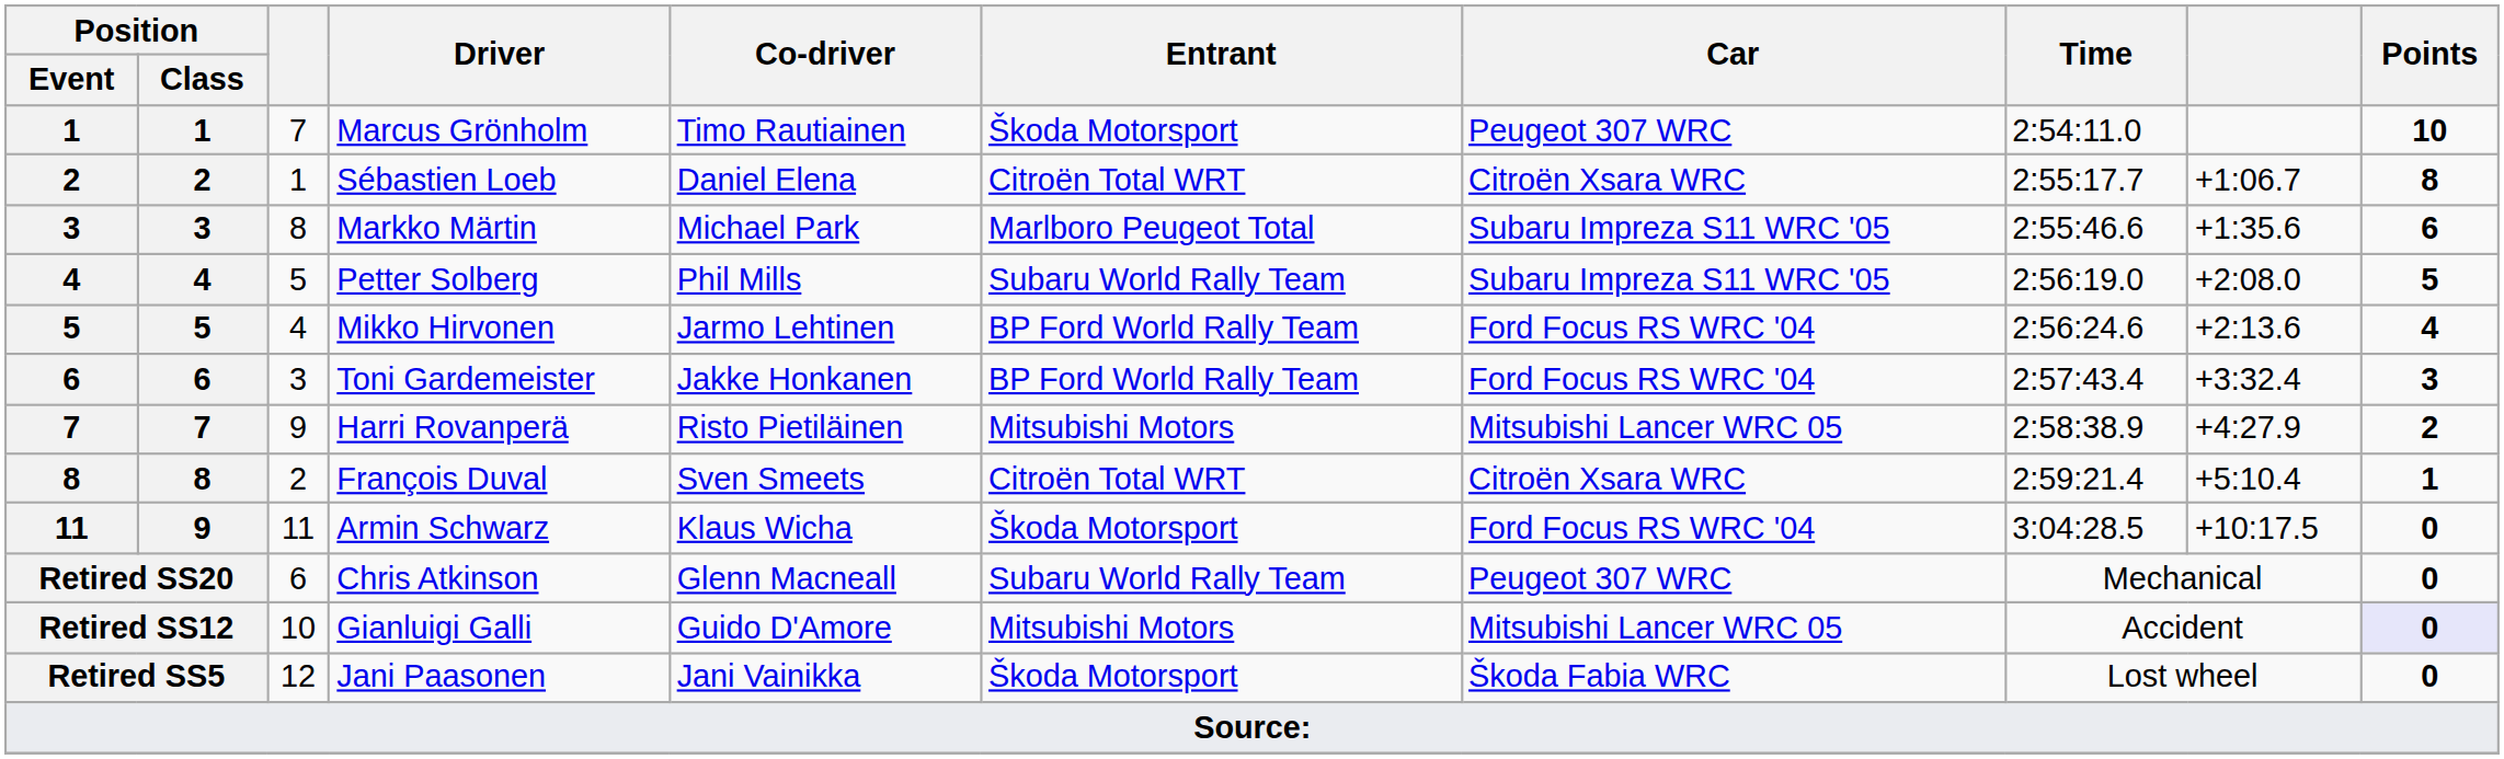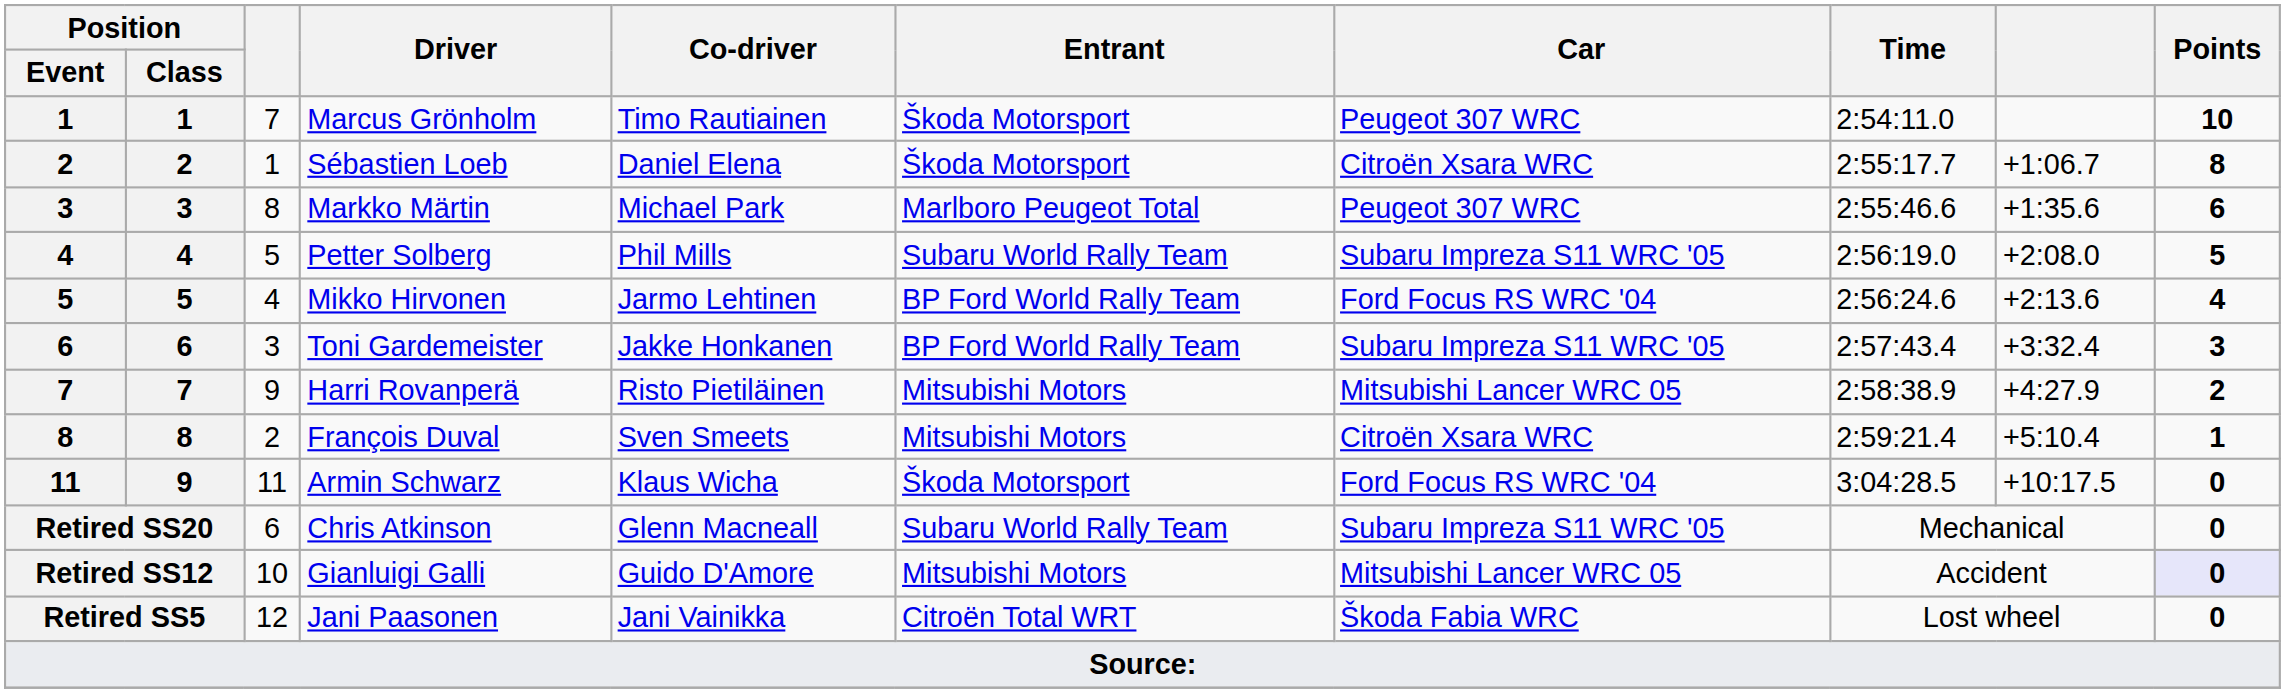Sébastien Loeb | Entrant: Citroën Total WRT -> Škoda Motorsport
Markko Märtin | Car: Subaru Impreza S11 WRC '05 -> Peugeot 307 WRC
Toni Gardemeister | Car: Ford Focus RS WRC '04 -> Subaru Impreza S11 WRC '05
François Duval | Entrant: Citroën Total WRT -> Mitsubishi Motors
Chris Atkinson | Car: Peugeot 307 WRC -> Subaru Impreza S11 WRC '05
Jani Paasonen | Entrant: Škoda Motorsport -> Citroën Total WRT
